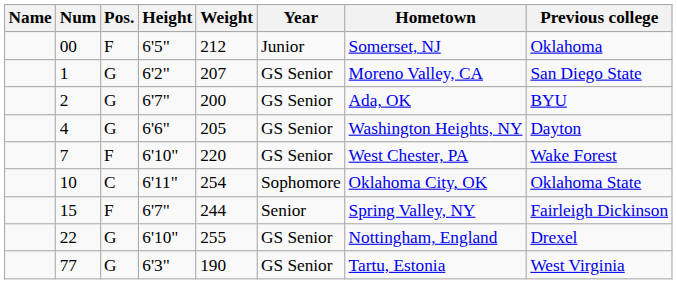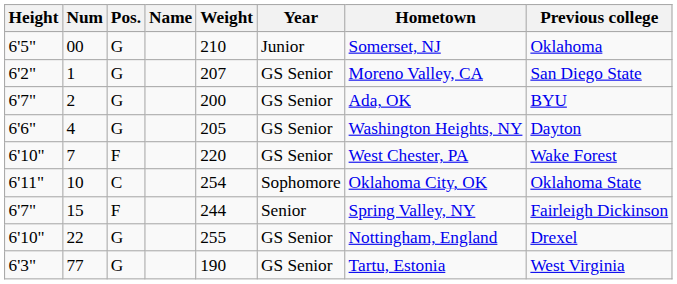columns swapped: Name <-> Height
00 | Pos.: F -> G
00 | Weight: 212 -> 210
